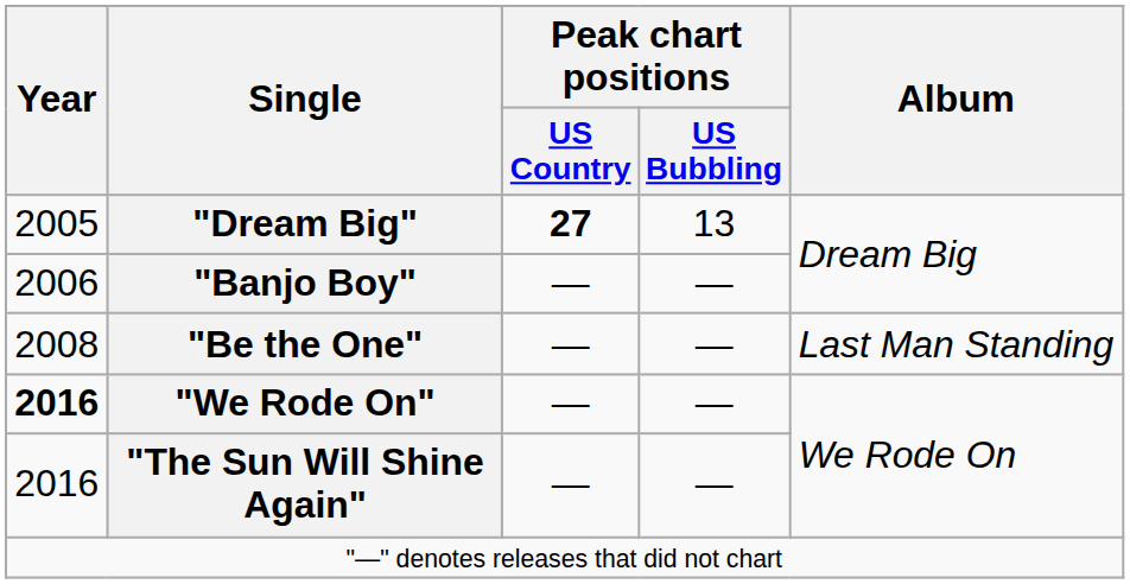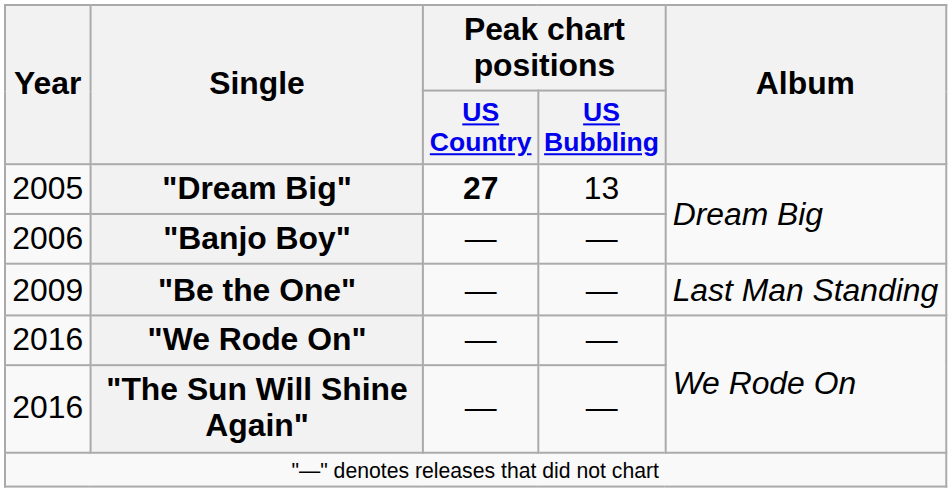"Be the One" | Year: 2008 -> 2009
"We Rode On" | Year: bold -> normal
